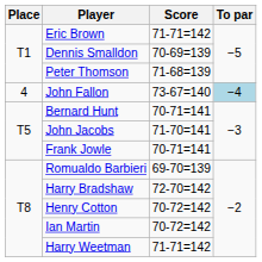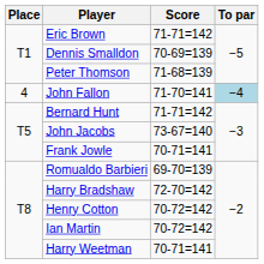John Fallon | Score: 73-67=140 -> 71-70=141
Bernard Hunt | Score: 70-71=141 -> 71-71=142
John Jacobs | Score: 71-70=141 -> 73-67=140
Harry Weetman | Score: 71-71=142 -> 70-71=141
